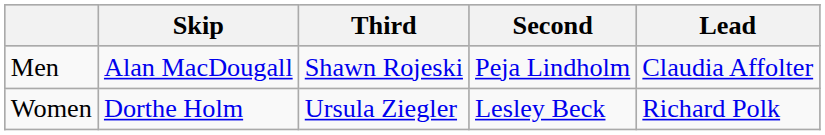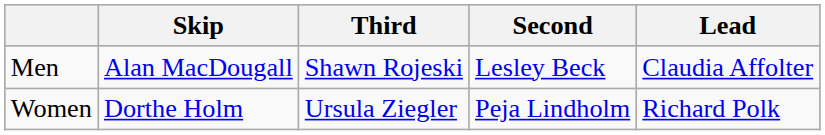Men | Second: Peja Lindholm -> Lesley Beck
Women | Second: Lesley Beck -> Peja Lindholm
